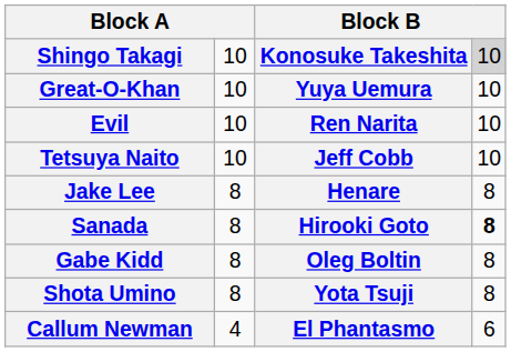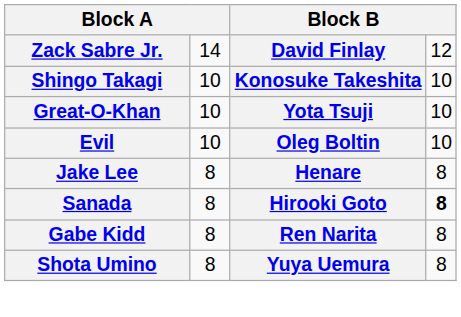+ row: Zack Sabre Jr. | 14 | David Finlay | 12
Shingo Takagi | column 4: lightgrey background -> no background
Great-O-Khan | column 3: Yuya Uemura -> Yota Tsuji
Evil | column 3: Ren Narita -> Oleg Boltin
- row: Tetsuya Naito | 10 | Jeff Cobb | 10
Gabe Kidd | column 3: Oleg Boltin -> Ren Narita
Shota Umino | column 3: Yota Tsuji -> Yuya Uemura
- row: Callum Newman | 4 | El Phantasmo | 6
